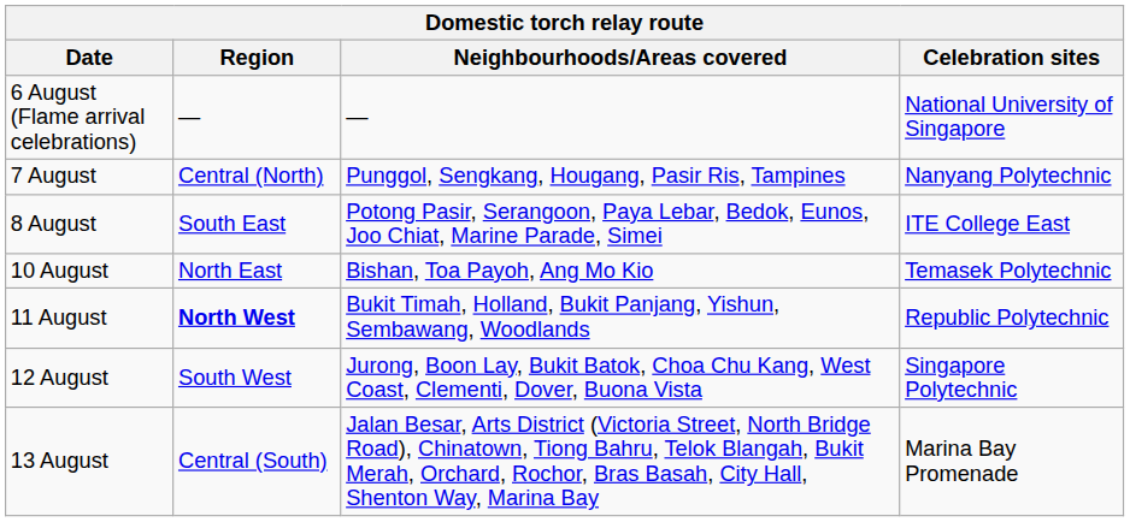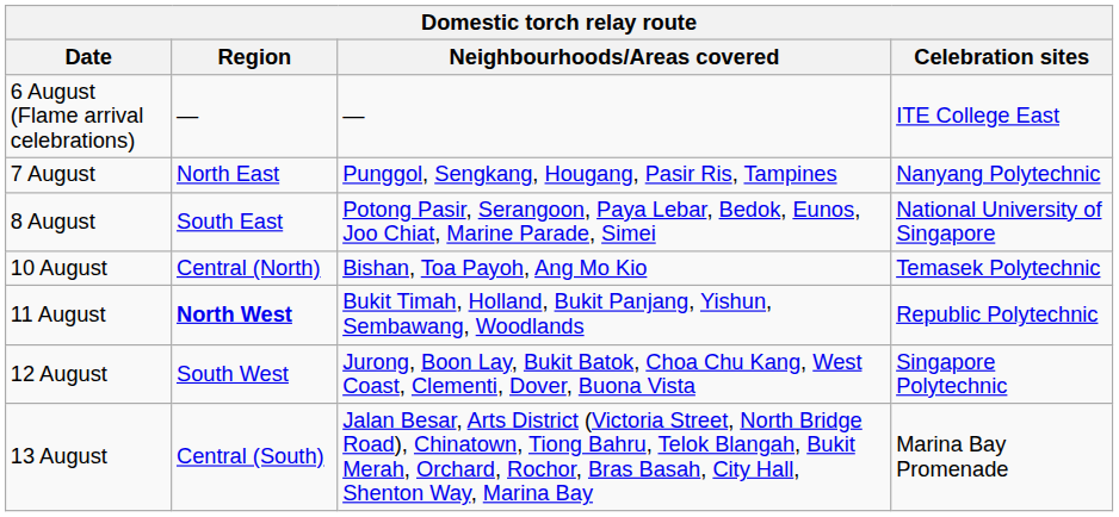6 August (Flame arrival celebrations) | Celebration sites: National University of Singapore -> ITE College East
7 August | Region: Central (North) -> North East
8 August | Celebration sites: ITE College East -> National University of Singapore
10 August | Region: North East -> Central (North)
